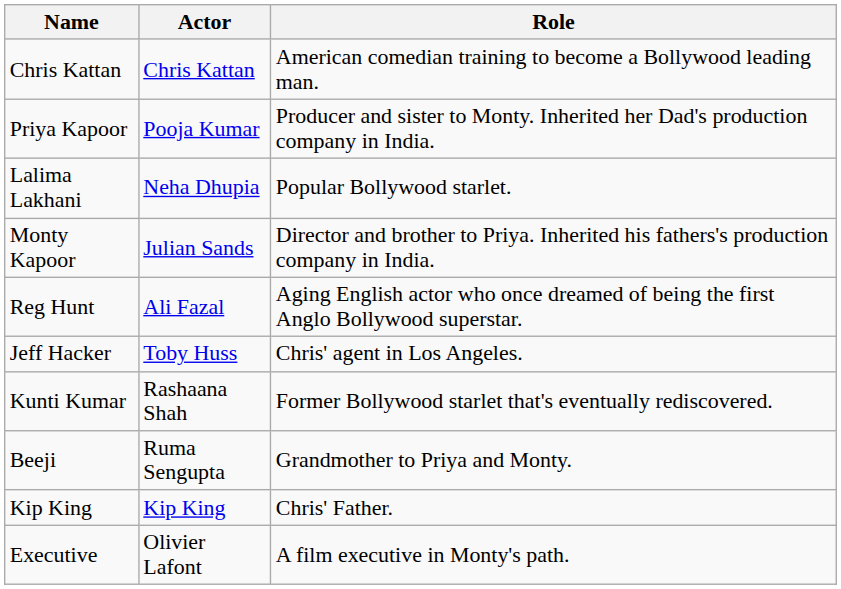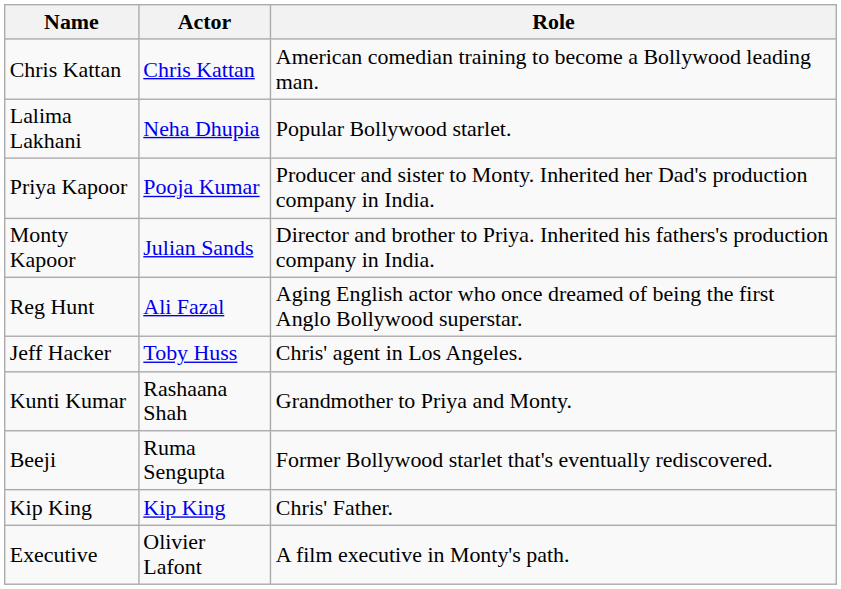rows swapped: Priya Kapoor <-> Lalima Lakhani
Kunti Kumar | Role: Former Bollywood starlet that's eventually rediscovered. -> Grandmother to Priya and Monty.
Beeji | Role: Grandmother to Priya and Monty. -> Former Bollywood starlet that's eventually rediscovered.
